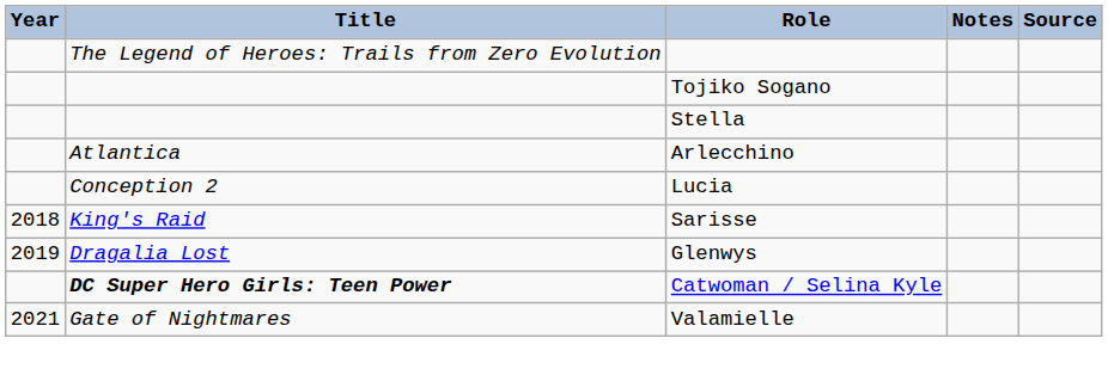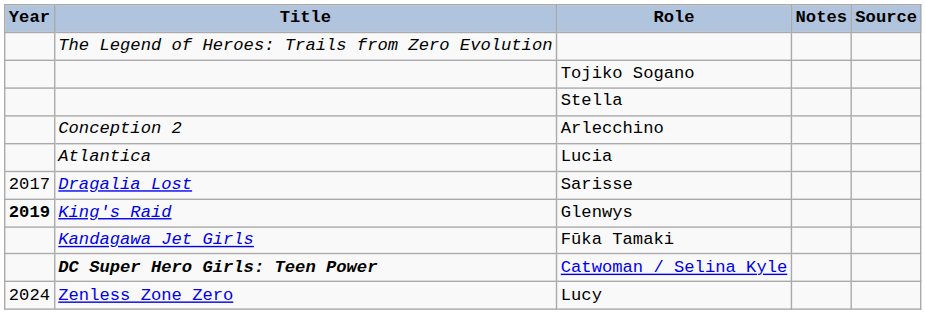Arlecchino | Title: Atlantica -> Conception 2
Lucia | Title: Conception 2 -> Atlantica
Sarisse | Year: 2018 -> 2017
Sarisse | Title: King's Raid -> Dragalia Lost
Glenwys | Year: normal -> bold
Glenwys | Title: Dragalia Lost -> King's Raid
+ row: Kandagawa Jet Girls | Fūka Tamaki
- row: 2021 | Gate of Nightmares | Valamielle
+ row: 2024 | Zenless Zone Zero | Lucy
